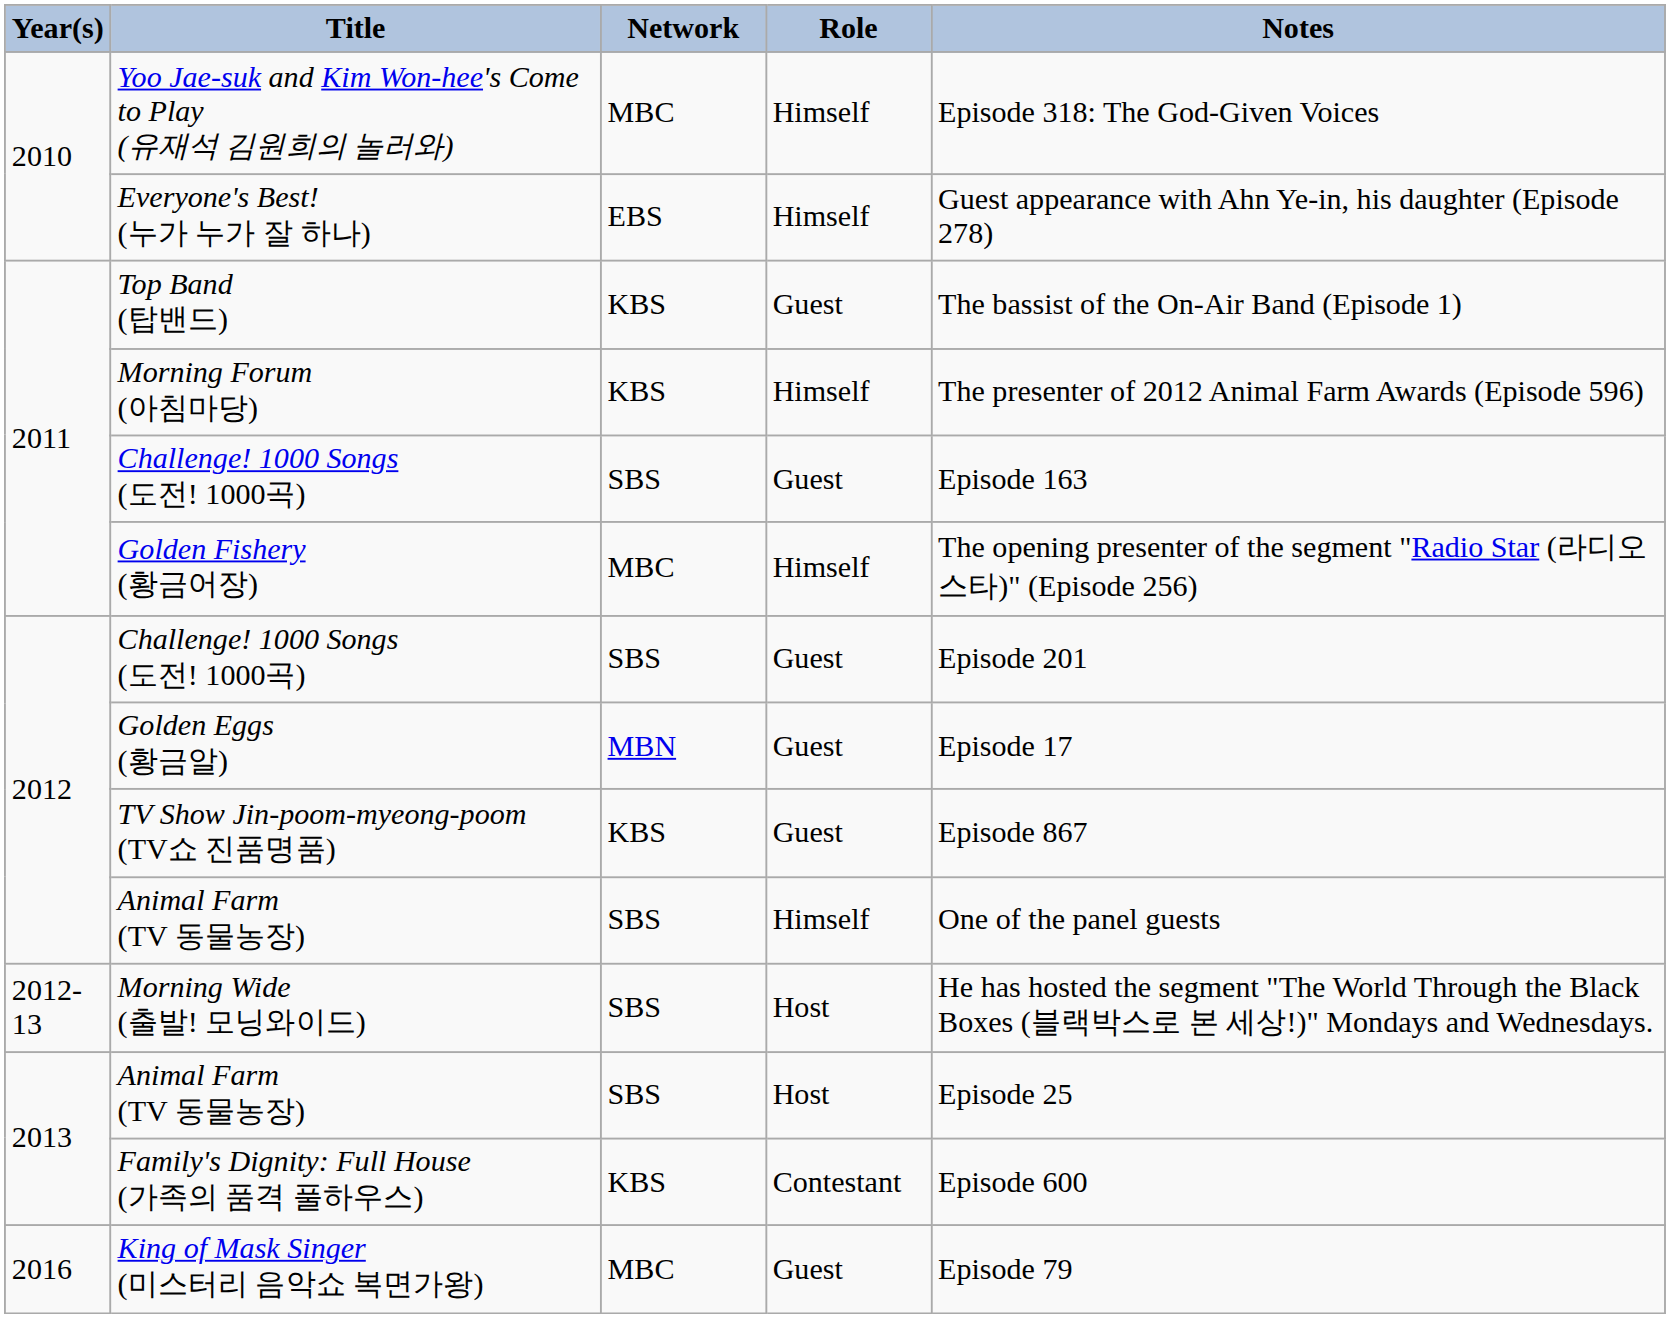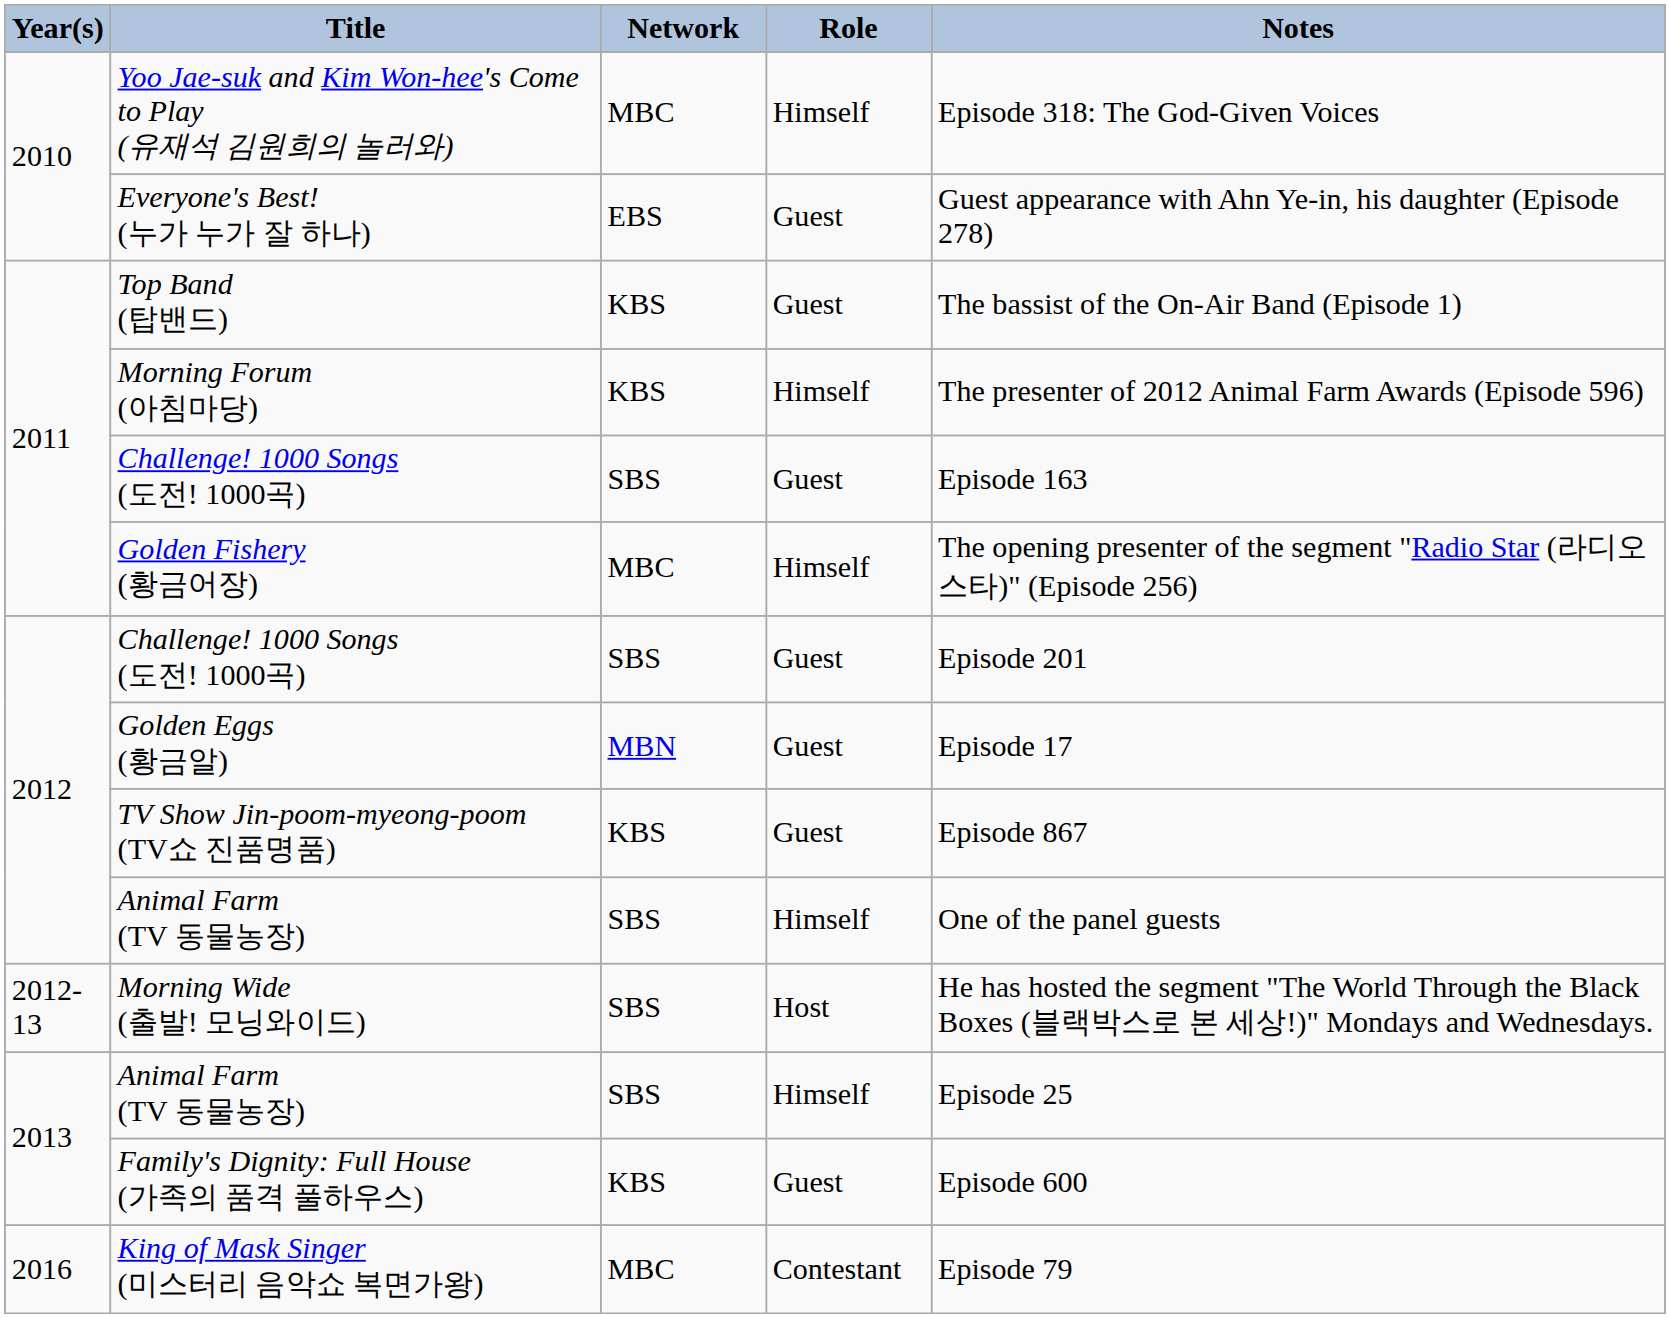Everyone's Best! (누가 누가 잘 하나) | Role: Himself -> Guest
2013 / Animal Farm (TV 동물농장) | Role: Host -> Himself
Family's Dignity: Full House (가족의 품격 풀하우스) | Role: Contestant -> Guest
King of Mask Singer (미스터리 음악쇼 복면가왕) | Role: Guest -> Contestant
